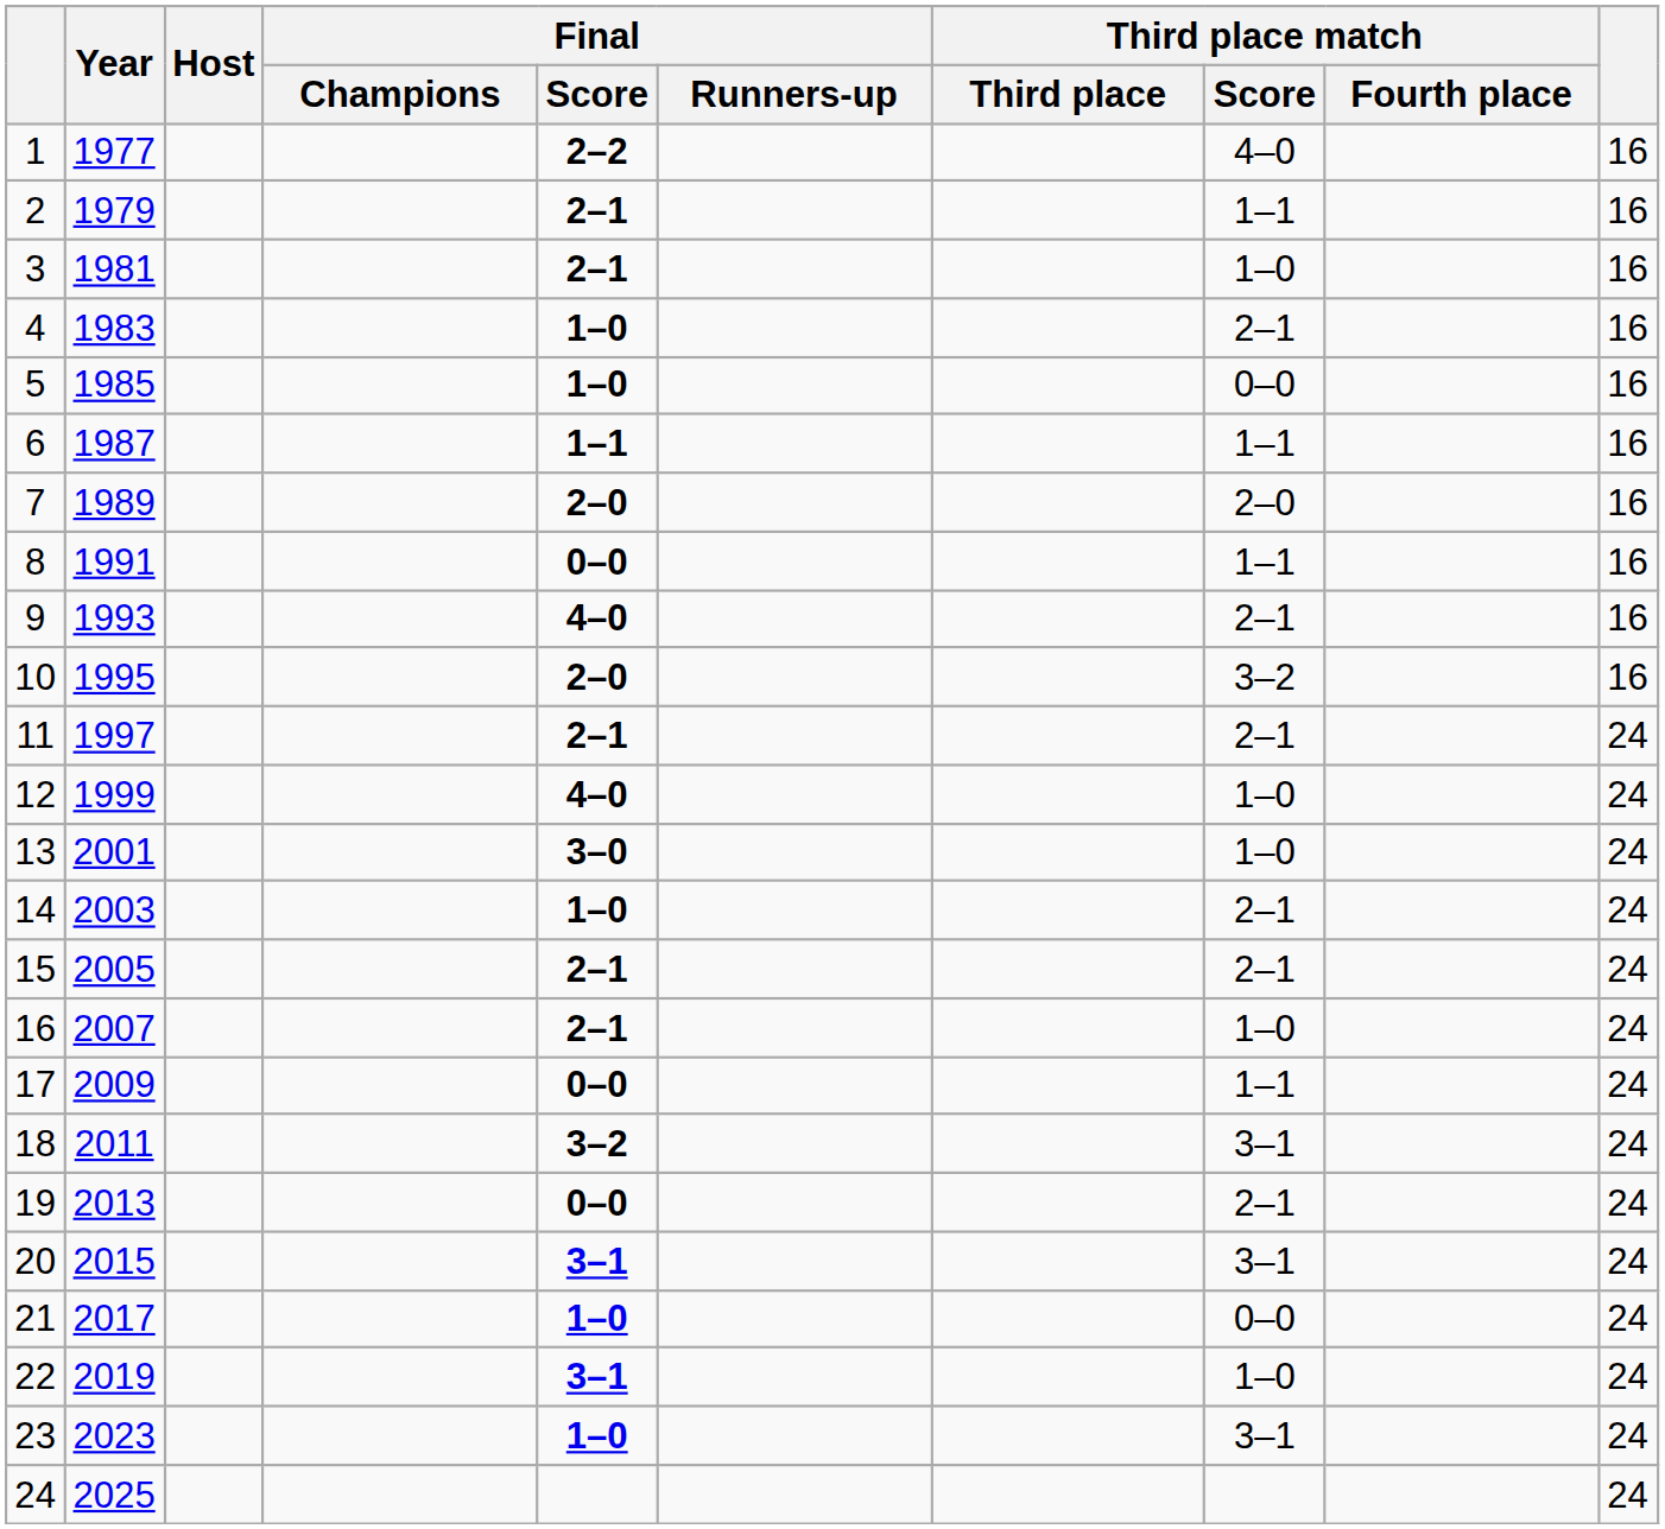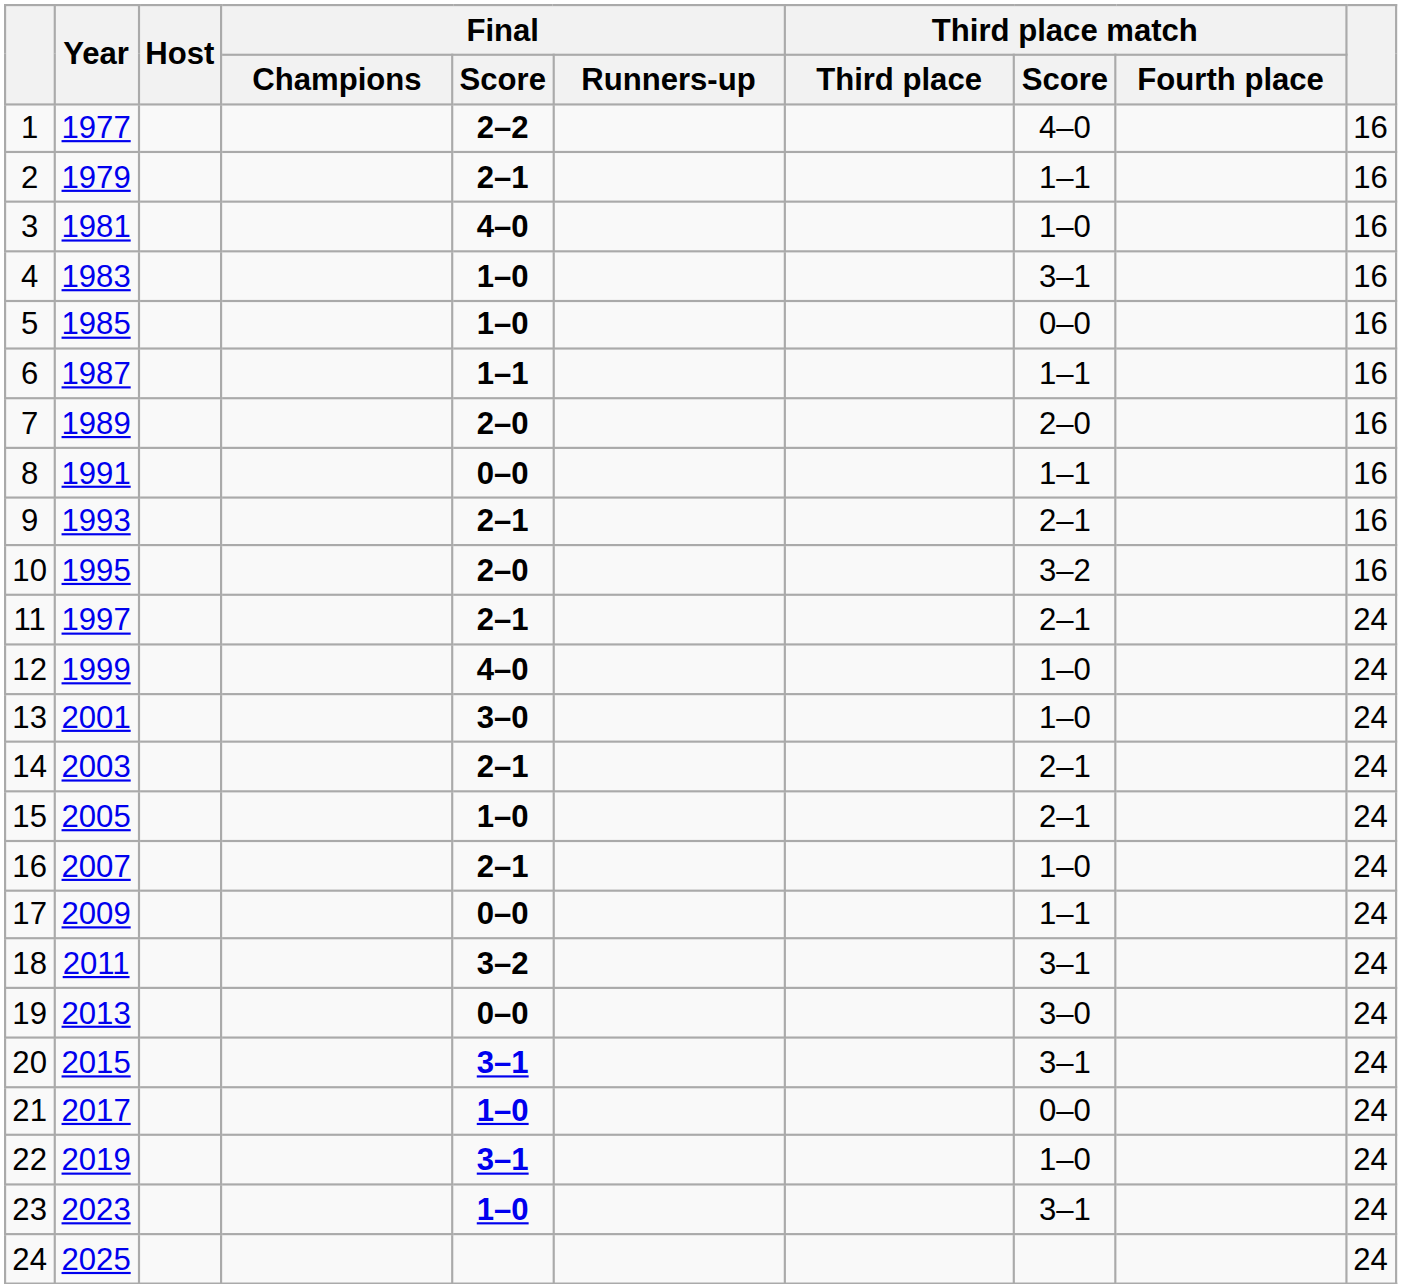3 | Final / Score: 2–1 -> 4–0
4 | Third place match / Score: 2–1 -> 3–1
9 | Final / Score: 4–0 -> 2–1
14 | Final / Score: 1–0 -> 2–1
15 | Final / Score: 2–1 -> 1–0
19 | Third place match / Score: 2–1 -> 3–0
